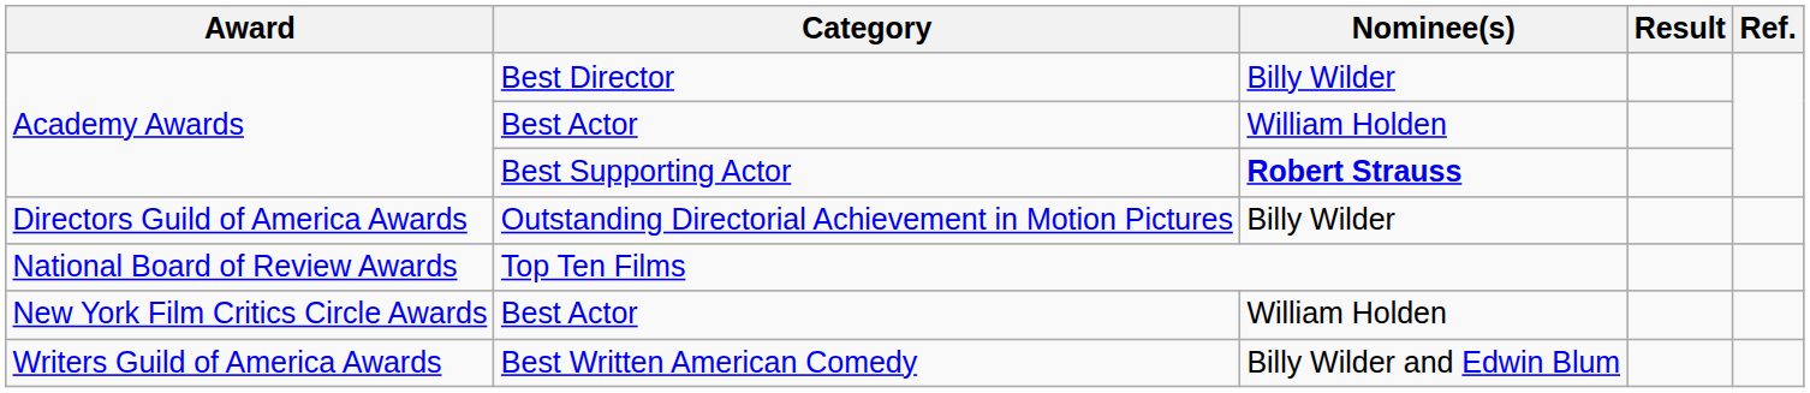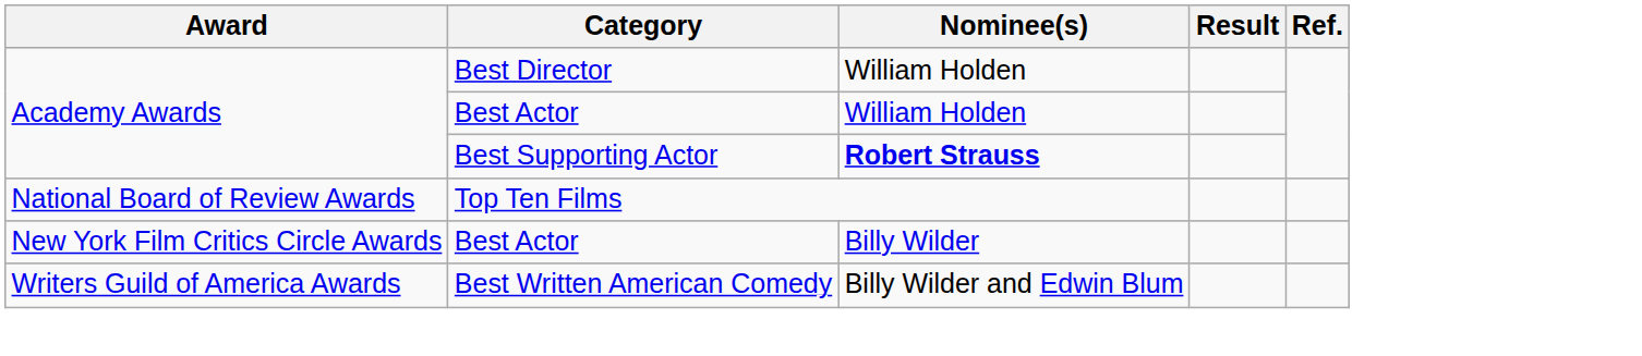Best Director | Nominee(s): Billy Wilder -> William Holden
- row: Directors Guild of America Awards | Outstanding Directorial Achievement in Motion Pictures | Billy Wilder
New York Film Critics Circle Awards / Best Actor | Nominee(s): William Holden -> Billy Wilder
